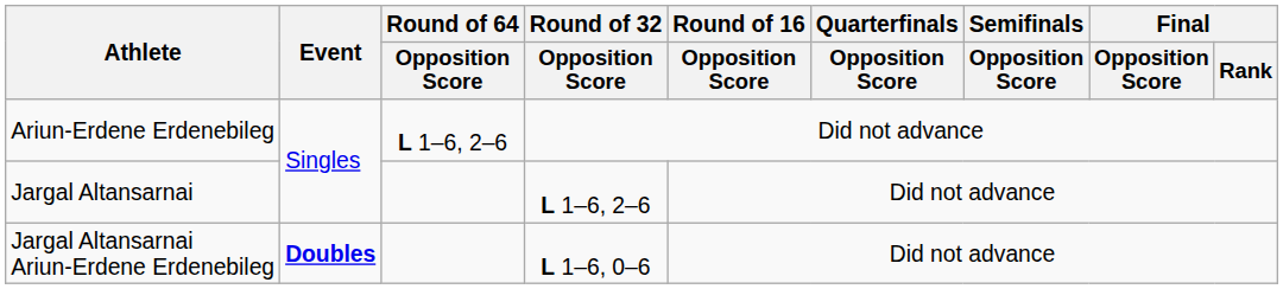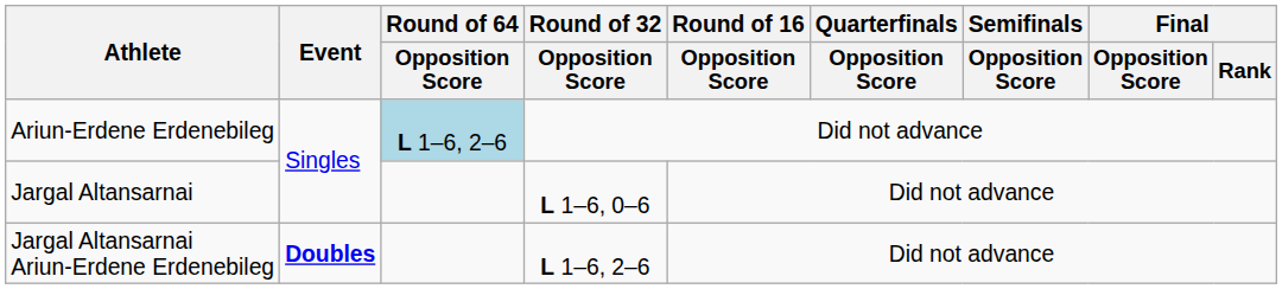Ariun-Erdene Erdenebileg | Round of 64 / Opposition Score: no background -> lightblue background
Jargal Altansarnai | Round of 32 / Opposition Score: L 1–6, 2–6 -> L 1–6, 0–6
Jargal Altansarnai Ariun-Erdene Erdenebileg | Round of 32 / Opposition Score: L 1–6, 0–6 -> L 1–6, 2–6
